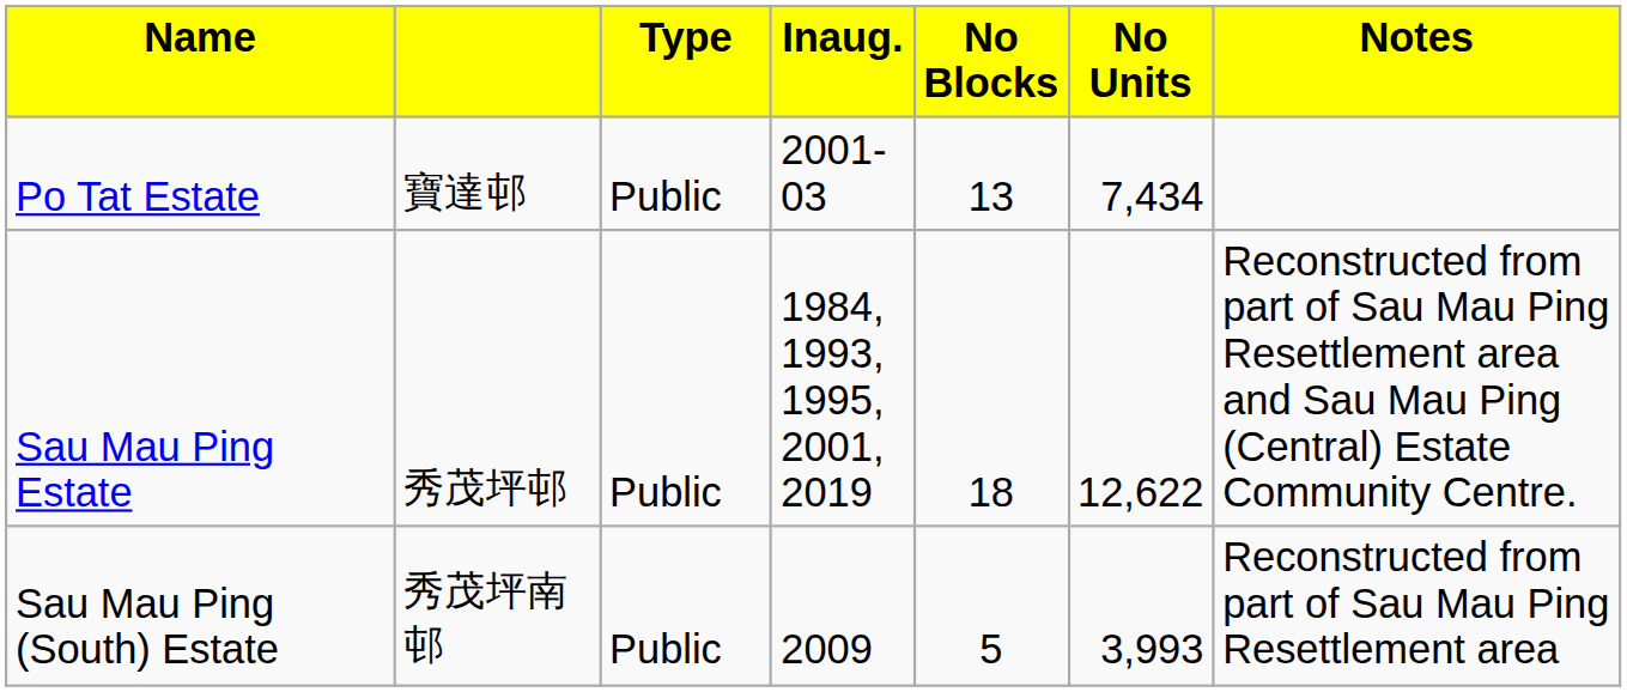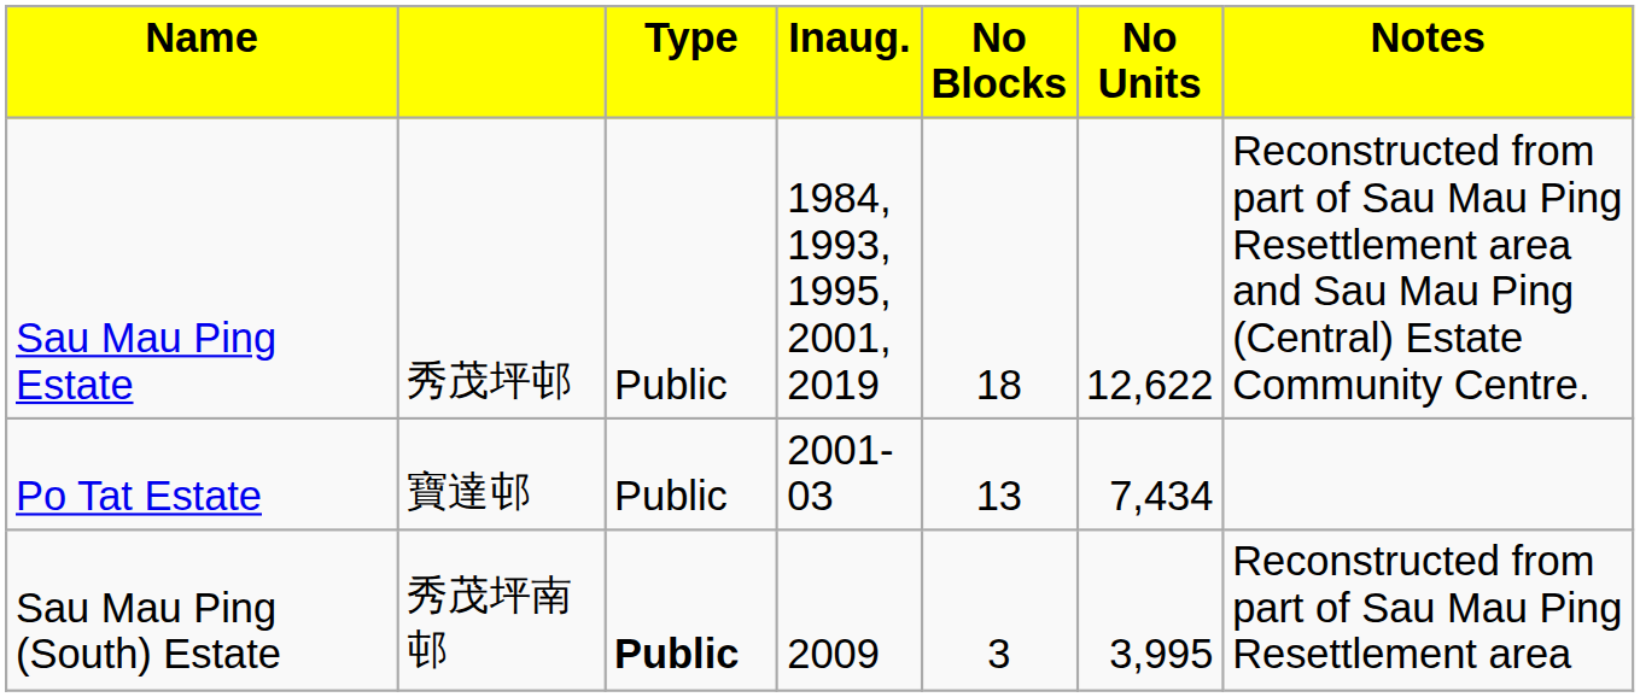rows swapped: Po Tat Estate <-> Sau Mau Ping Estate
Sau Mau Ping (South) Estate | column 3: normal -> bold
Sau Mau Ping (South) Estate | column 5: 5 -> 3
Sau Mau Ping (South) Estate | column 6: 3,993 -> 3,995
